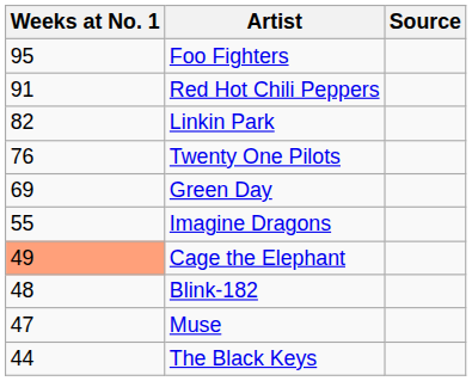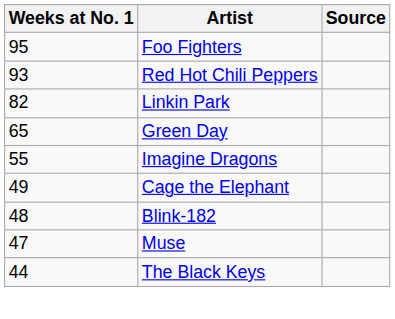Red Hot Chili Peppers | Weeks at No. 1: 91 -> 93
- row: 76 | Twenty One Pilots
Green Day | Weeks at No. 1: 69 -> 65
Cage the Elephant | Weeks at No. 1: lightsalmon background -> no background
